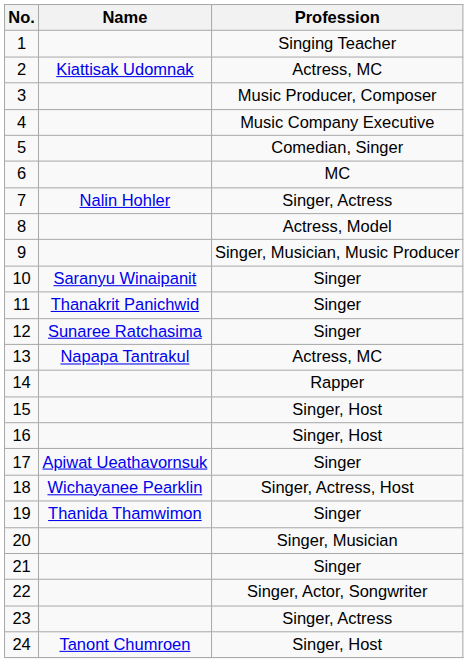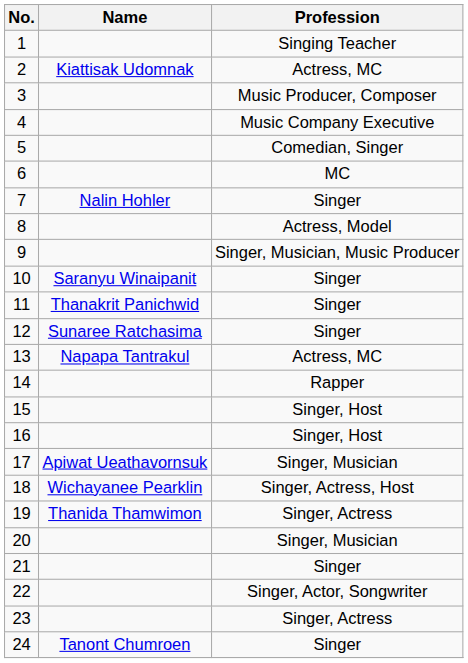7 | Profession: Singer, Actress -> Singer
17 | Profession: Singer -> Singer, Musician
19 | Profession: Singer -> Singer, Actress
24 | Profession: Singer, Host -> Singer
